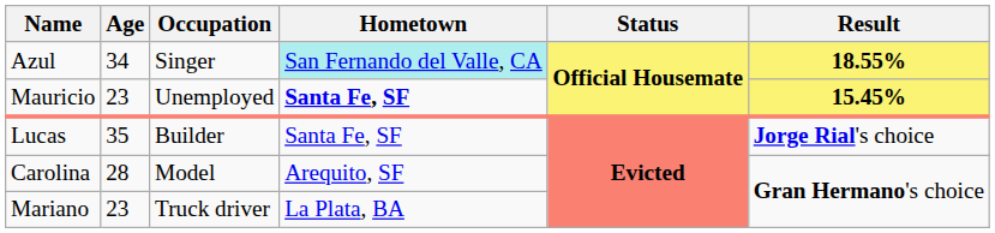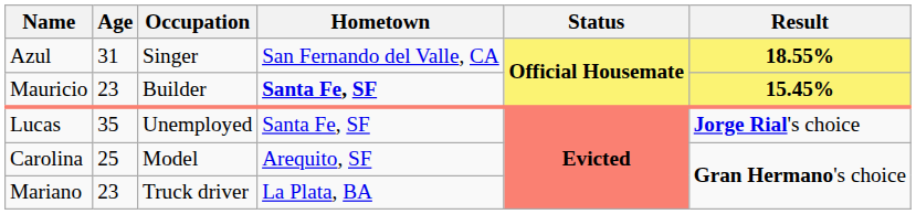Azul | Age: 34 -> 31
Azul | Hometown: paleturquoise background -> no background
Mauricio | Occupation: Unemployed -> Builder
Lucas | Occupation: Builder -> Unemployed
Carolina | Age: 28 -> 25
